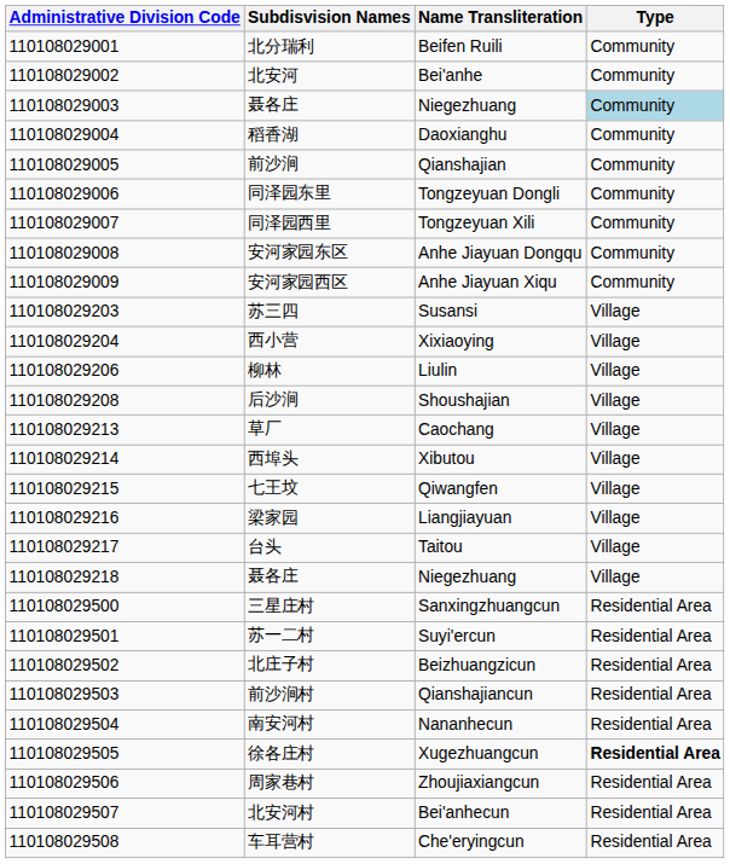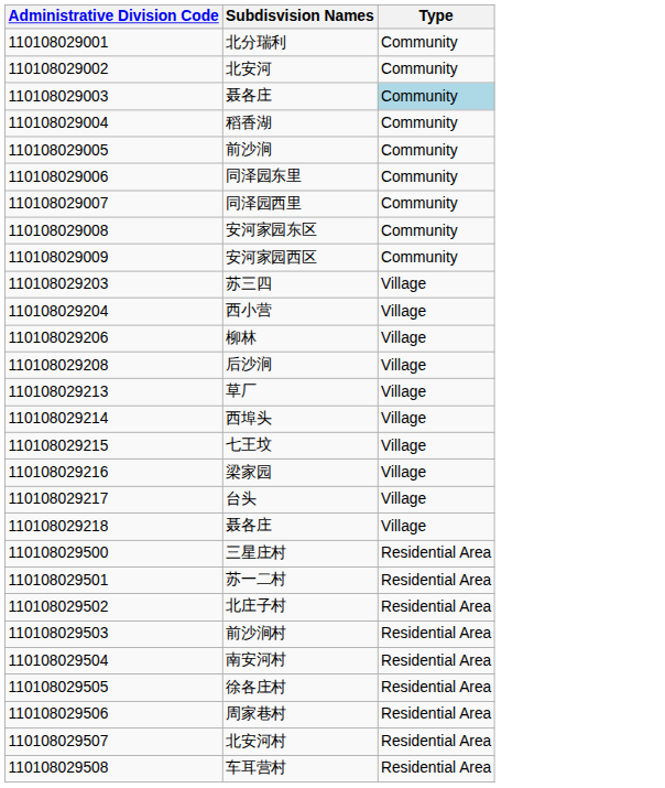- column: Name Transliteration | Beifen Ruili | Bei'anhe | Niegezhuang | Daoxianghu | Qianshajian | Tongzeyuan Dongli | Tongzeyuan Xili | Anhe Jiayuan Dongqu | Anhe Jiayuan Xiqu | Susansi | Xixiaoying | Liulin | Shoushajian | Caochang | Xibutou | Qiwangfen | Liangjiayuan | Taitou | Niegezhuang | Sanxingzhuangcun | Suyi'ercun | Beizhuangzicun | Qianshajiancun | Nananhecun | Xugezhuangcun | Zhoujiaxiangcun | Bei'anhecun | Che'eryingcun
徐各庄村 | Type: bold -> normal
